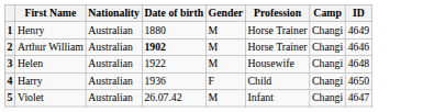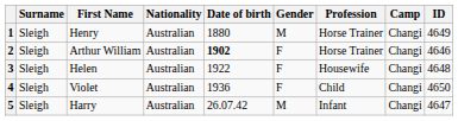+ column: Surname | Sleigh | Sleigh | Sleigh | Sleigh | Sleigh
2 | Gender: M -> F
3 | Gender: M -> F
4 | First Name: Harry -> Violet
5 | First Name: Violet -> Harry
